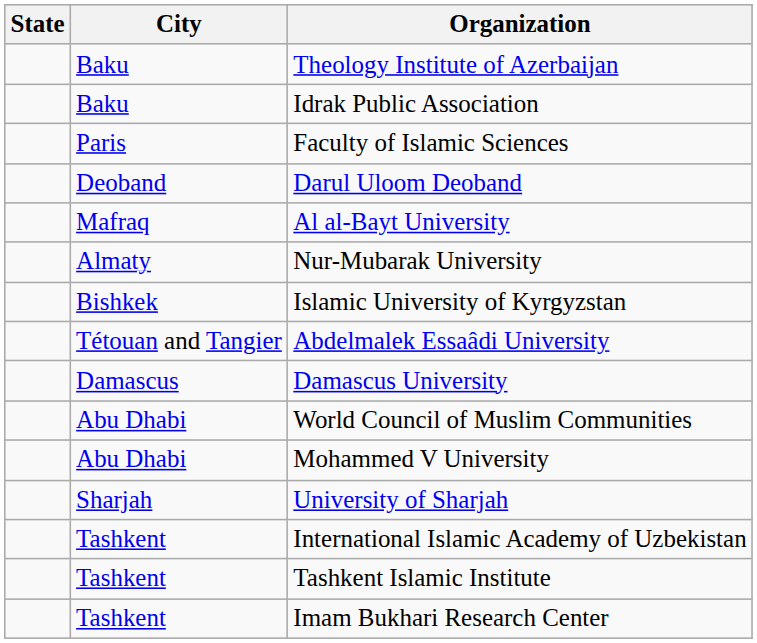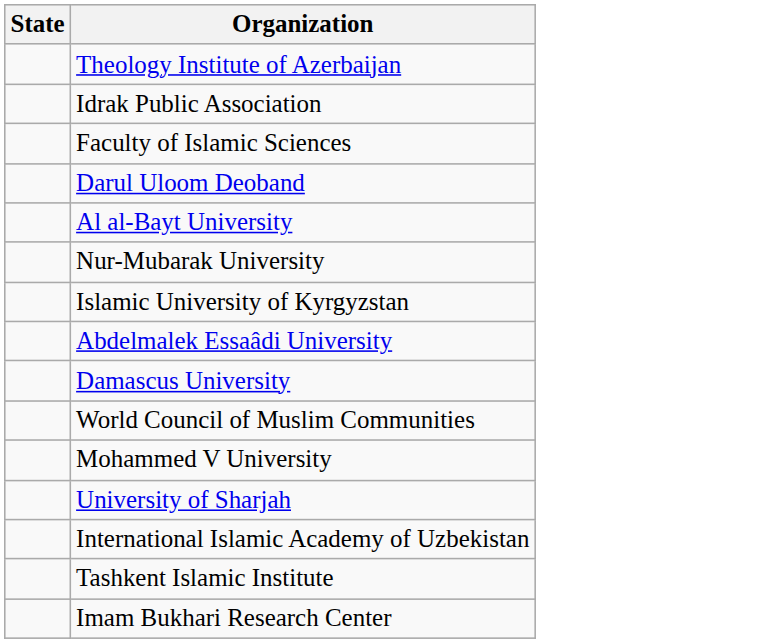- column: City | Baku | Baku | Paris | Deoband | Mafraq | Almaty | Bishkek | Tétouan and Tangier | Damascus | Abu Dhabi | Abu Dhabi | Sharjah | Tashkent | Tashkent | Tashkent
